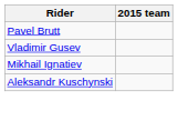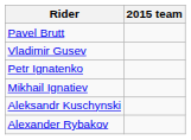+ row: Petr Ignatenko
+ row: Alexander Rybakov
